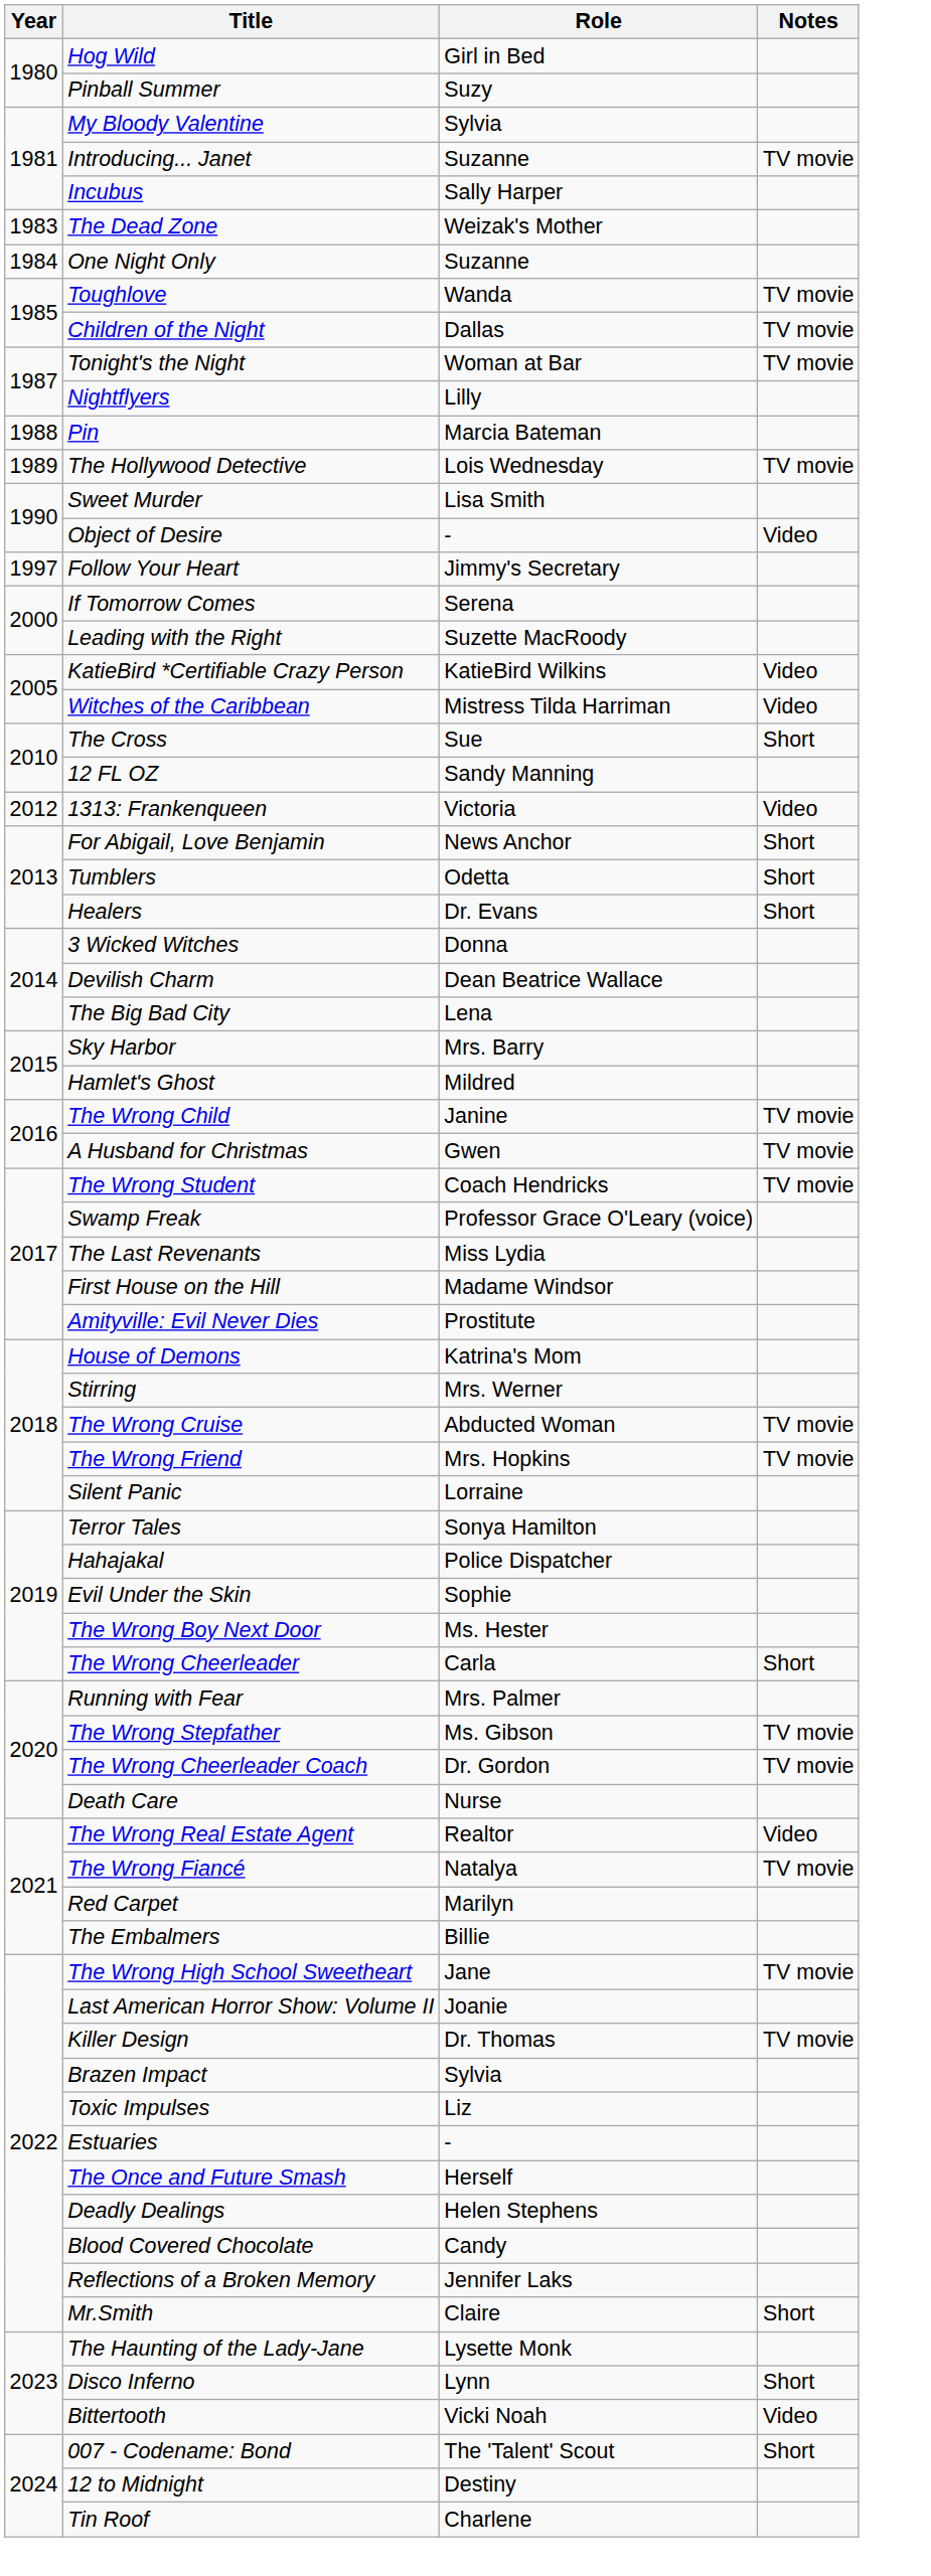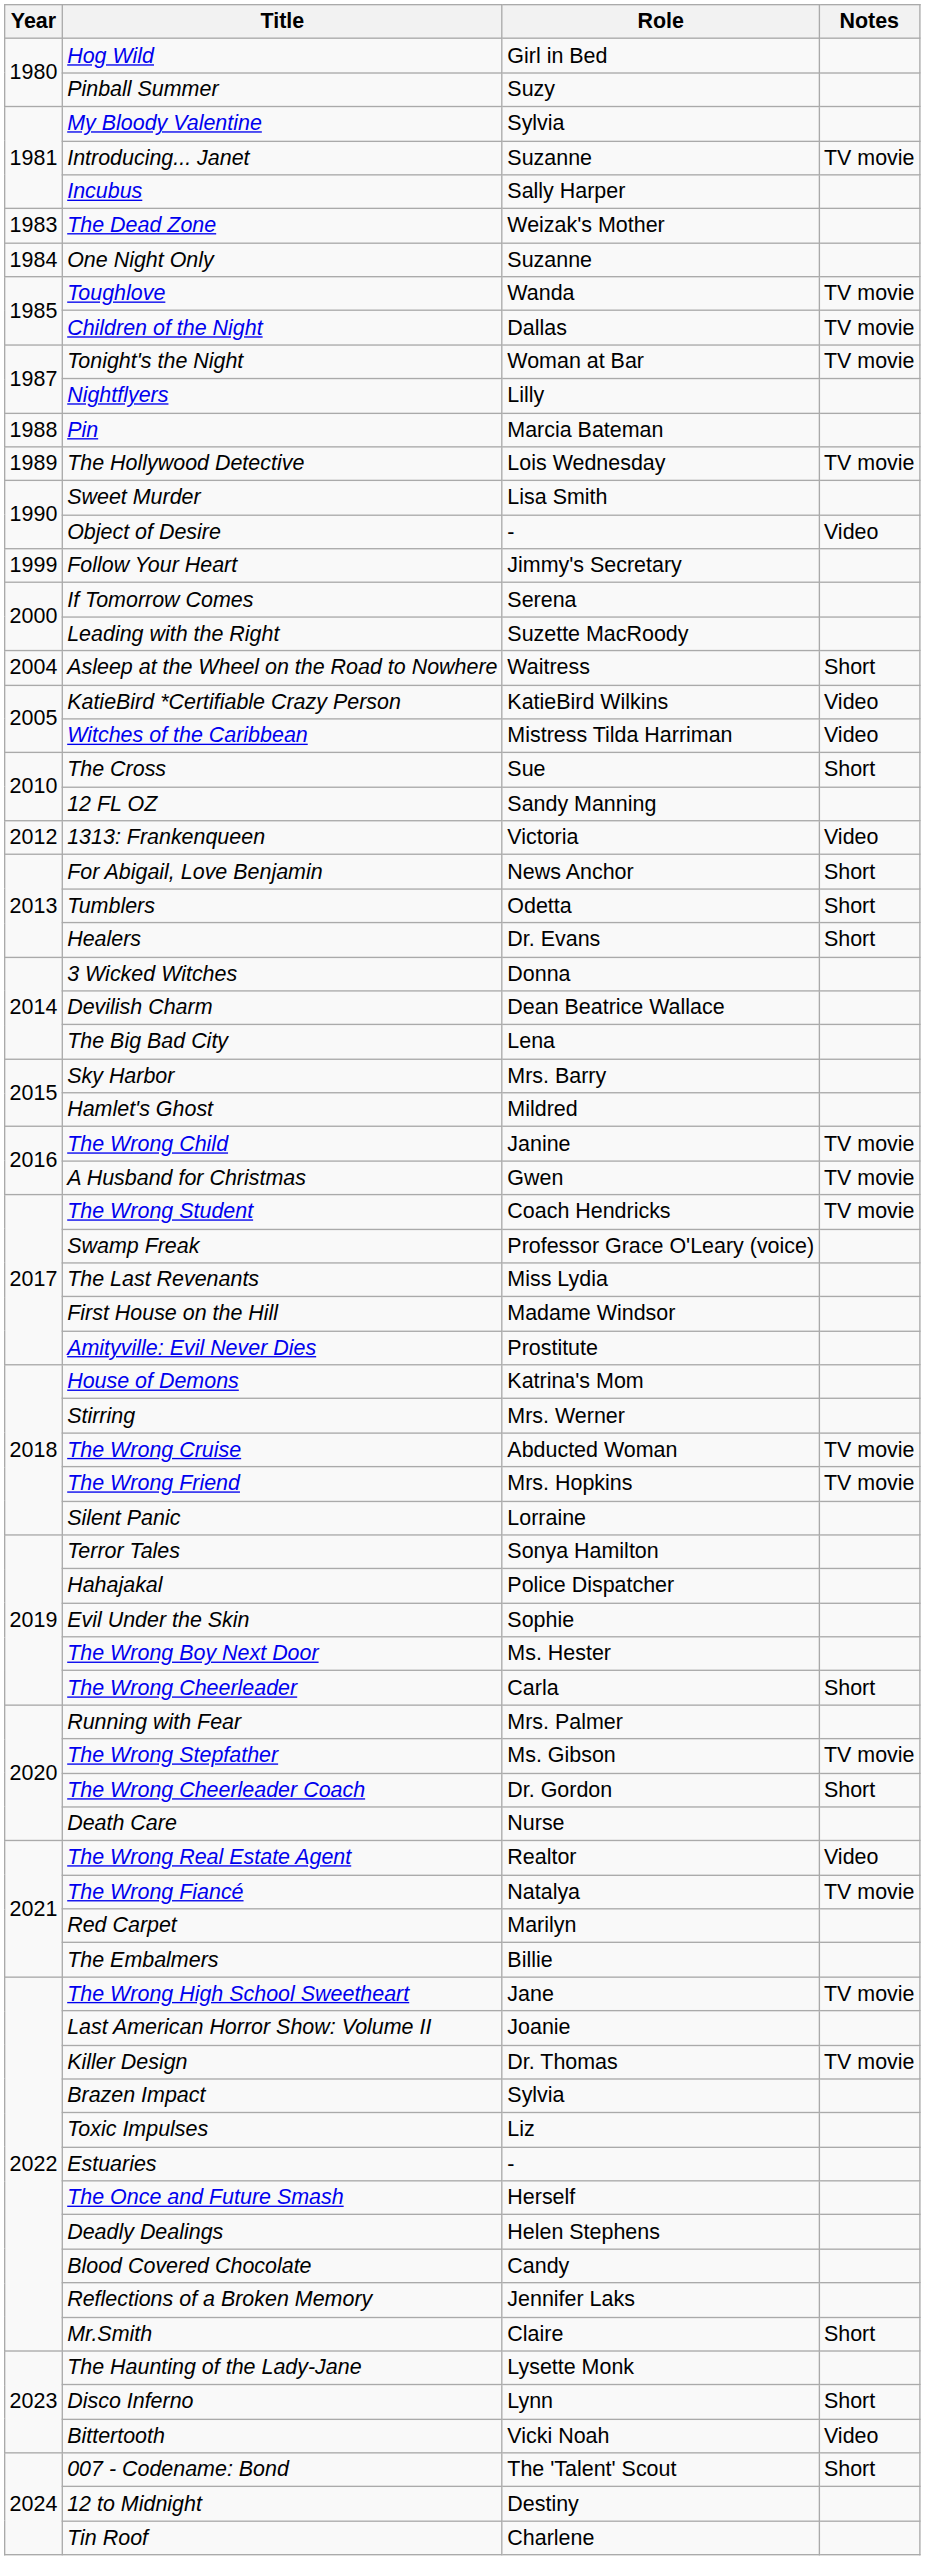Follow Your Heart | Year: 1997 -> 1999
+ row: 2004 | Asleep at the Wheel on the Road to Nowhere | Waitress | Short
The Wrong Cheerleader Coach | Notes: TV movie -> Short
